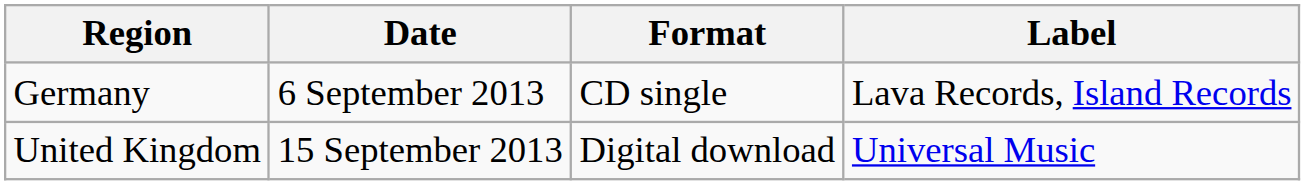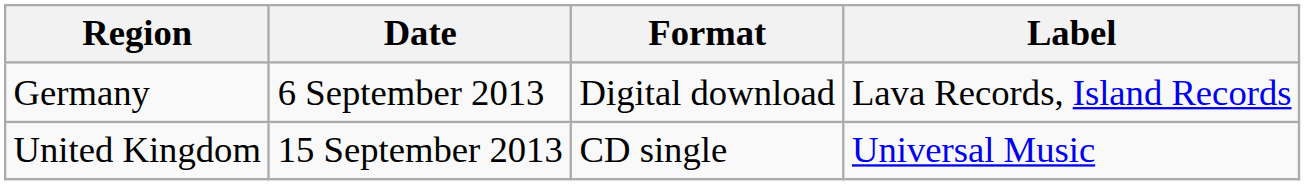Germany | Format: CD single -> Digital download
United Kingdom | Format: Digital download -> CD single
